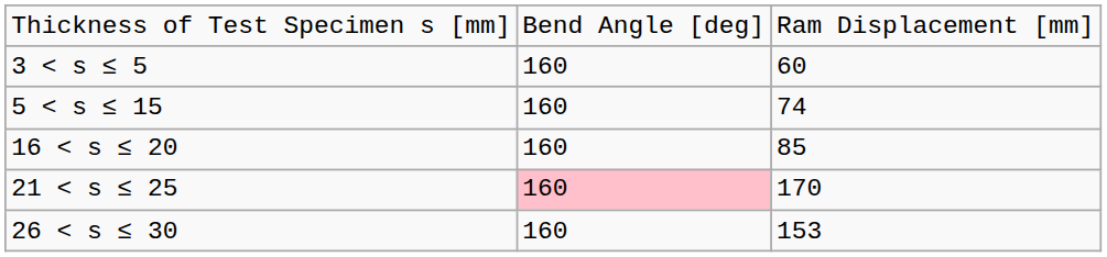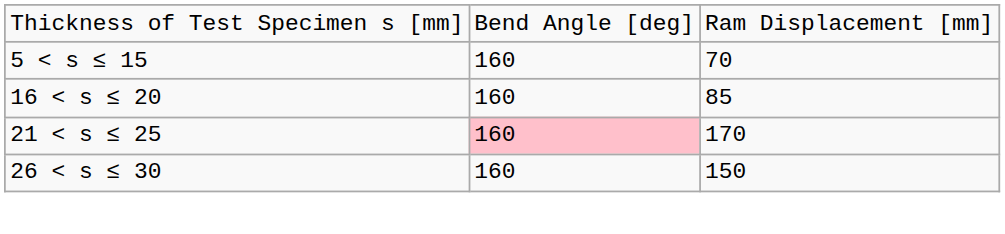- row: 3 < s ≤ 5 | 160 | 60
5 < s ≤ 15 | column 3: 74 -> 70
26 < s ≤ 30 | column 3: 153 -> 150
